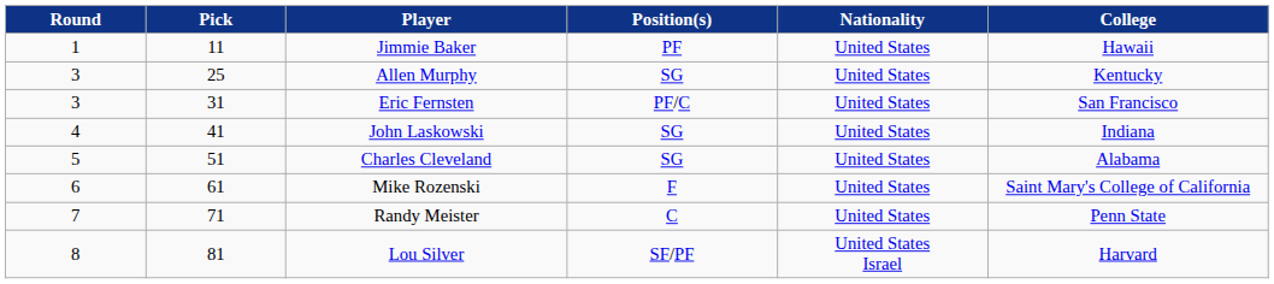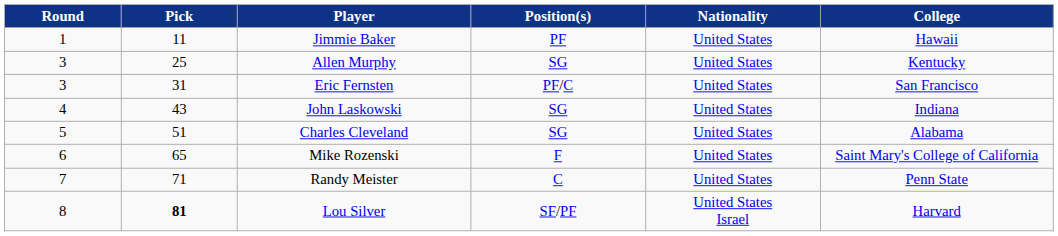John Laskowski | Pick: 41 -> 43
Mike Rozenski | Pick: 61 -> 65
Lou Silver | Pick: normal -> bold
